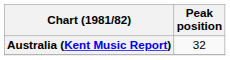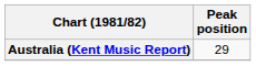Australia (Kent Music Report) | Peak position: 32 -> 29
